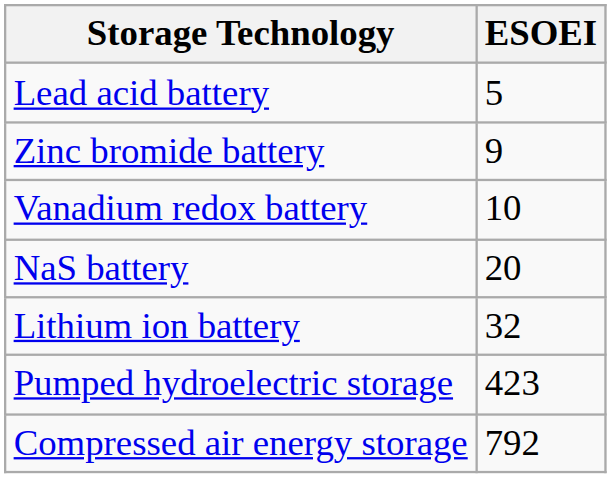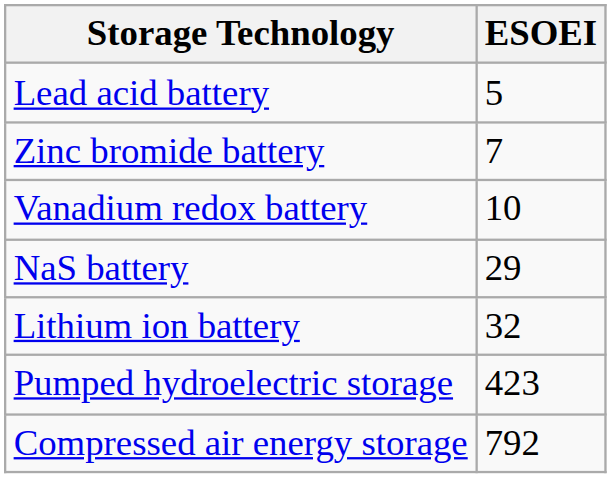Zinc bromide battery | ESOEI: 9 -> 7
NaS battery | ESOEI: 20 -> 29
